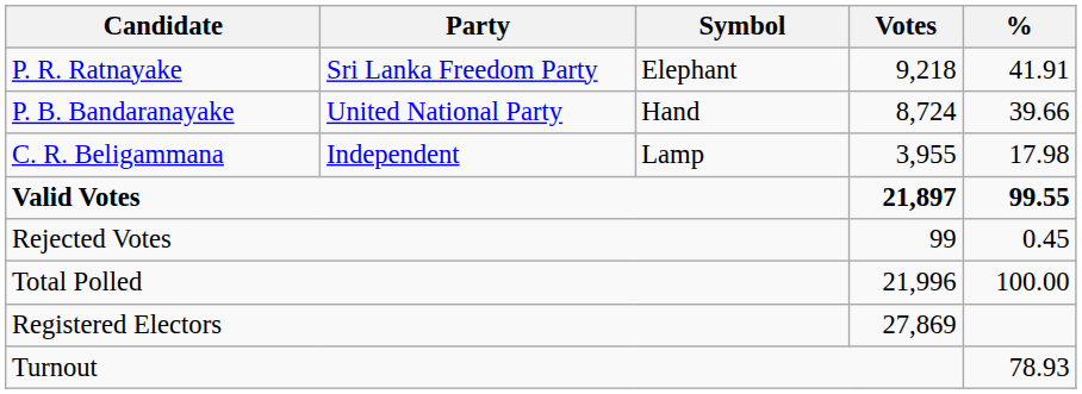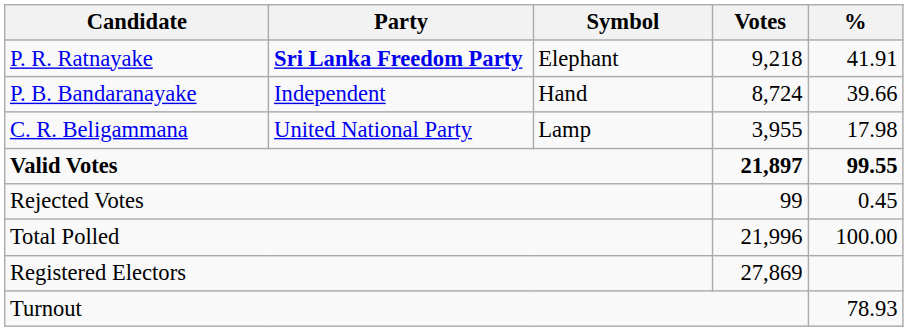P. R. Ratnayake | Party: normal -> bold
P. B. Bandaranayake | Party: United National Party -> Independent
C. R. Beligammana | Party: Independent -> United National Party
